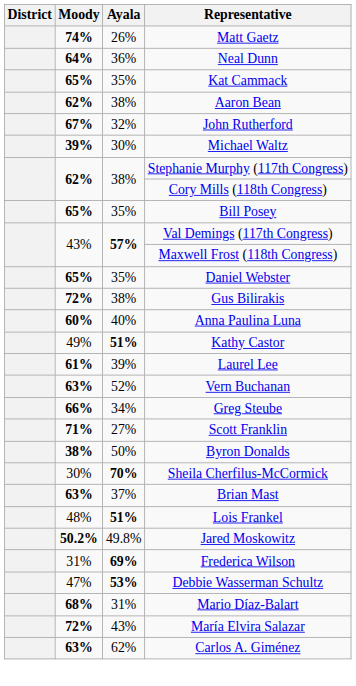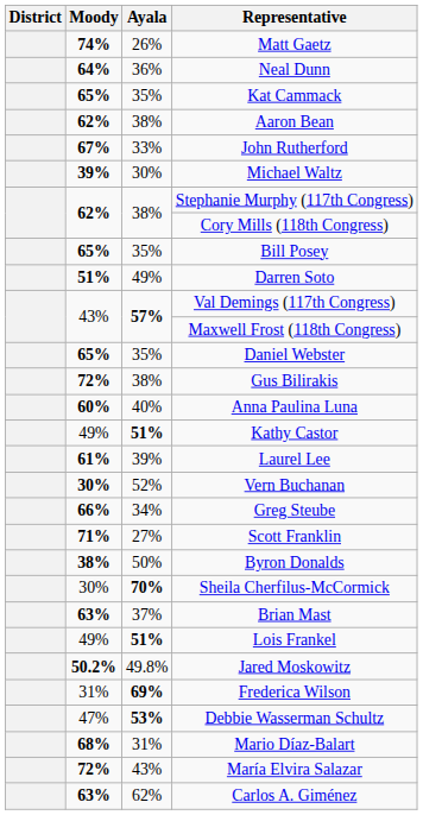John Rutherford | Ayala: 32% -> 33%
+ row: 51% | 49% | Darren Soto
Vern Buchanan | Moody: 63% -> 30%
Lois Frankel | Moody: 48% -> 49%
